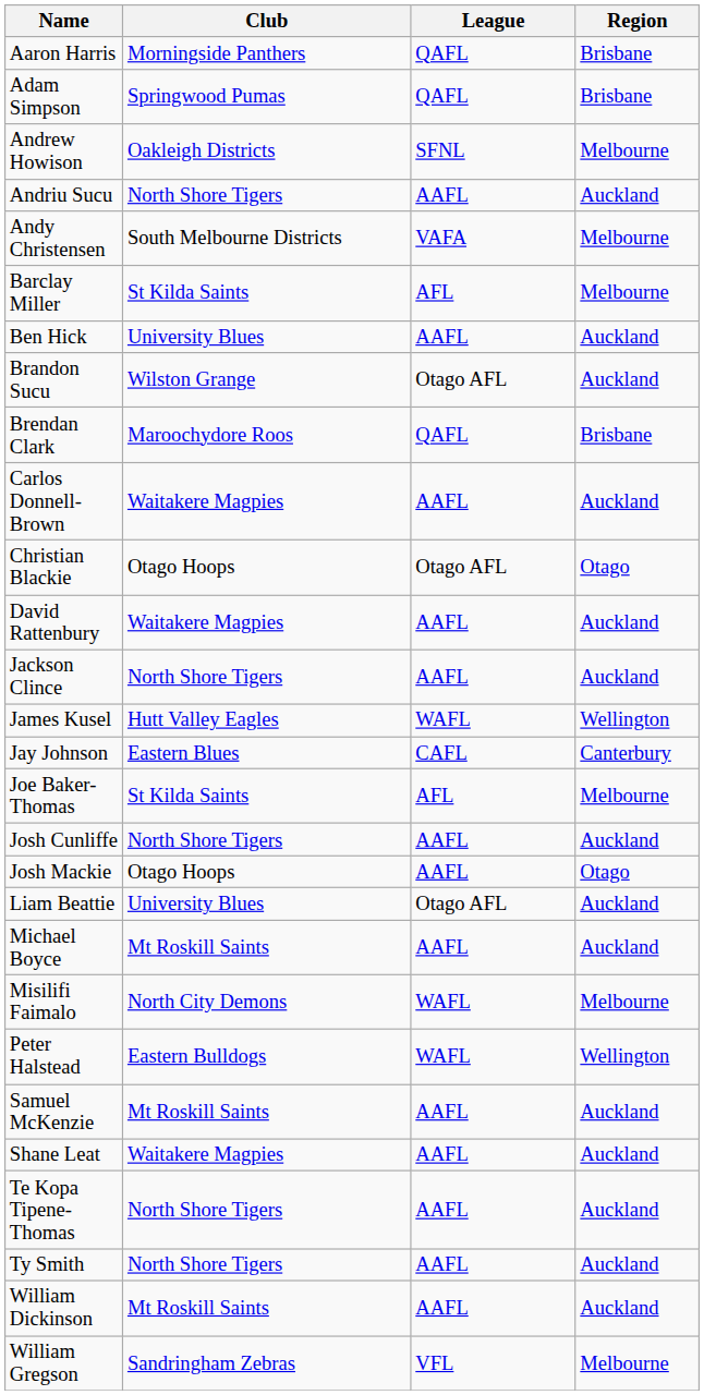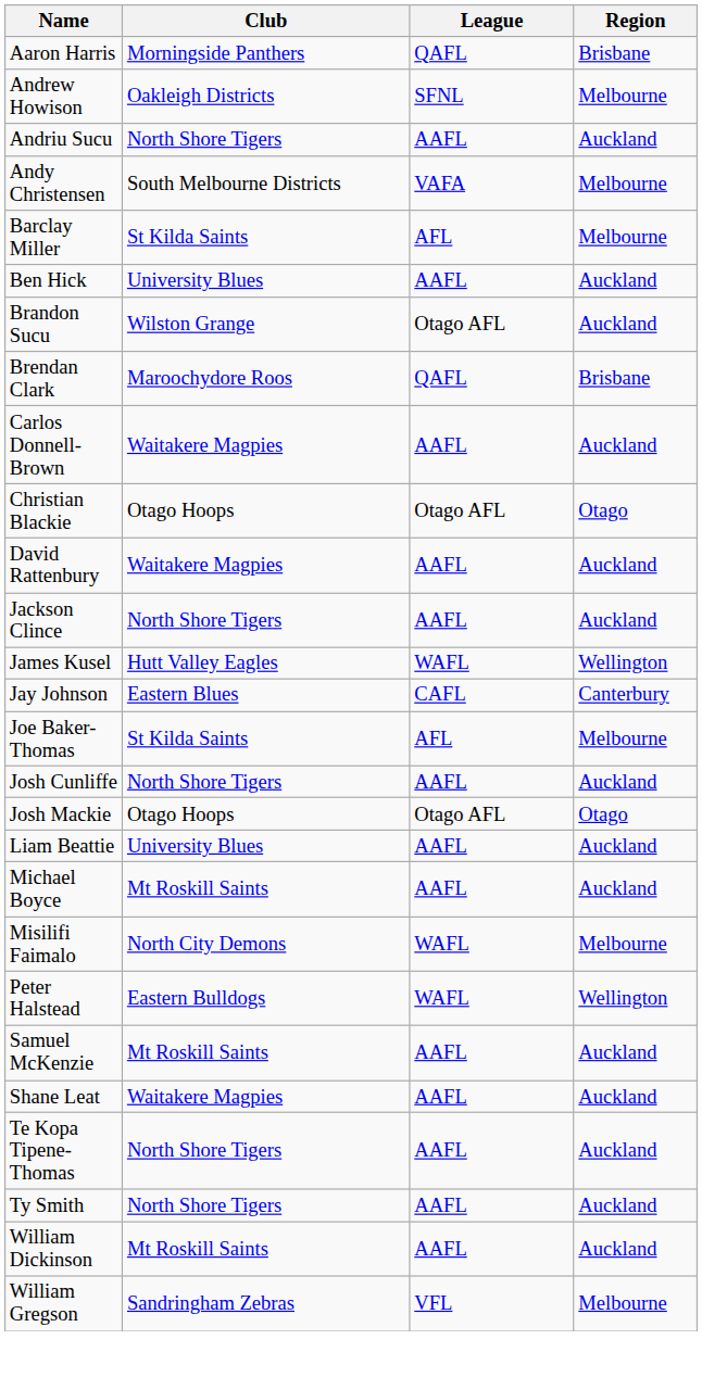- row: Adam Simpson | Springwood Pumas | QAFL | Brisbane
Josh Mackie | League: AAFL -> Otago AFL
Liam Beattie | League: Otago AFL -> AAFL
